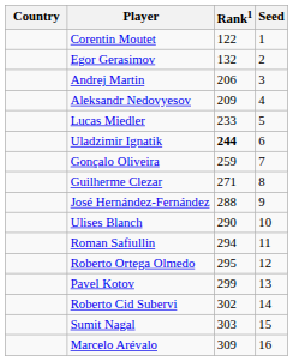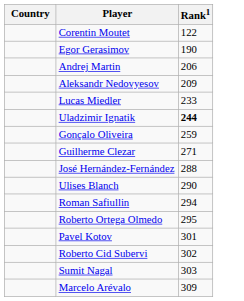- column: Seed | 1 | 2 | 3 | 4 | 5 | 6 | 7 | 8 | 9 | 10 | 11 | 12 | 13 | 14 | 15 | 16
Egor Gerasimov | Rank1: 132 -> 190
Pavel Kotov | Rank1: 299 -> 301
